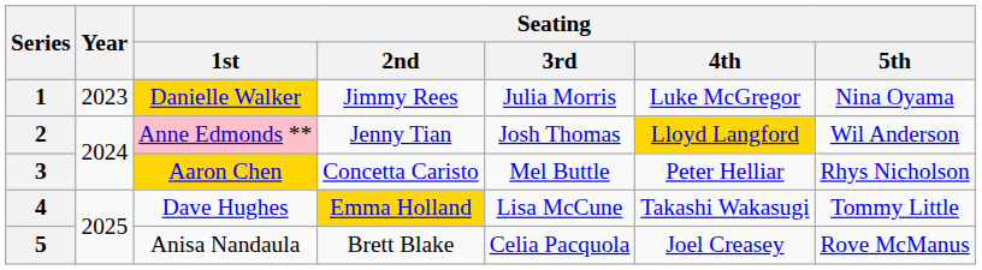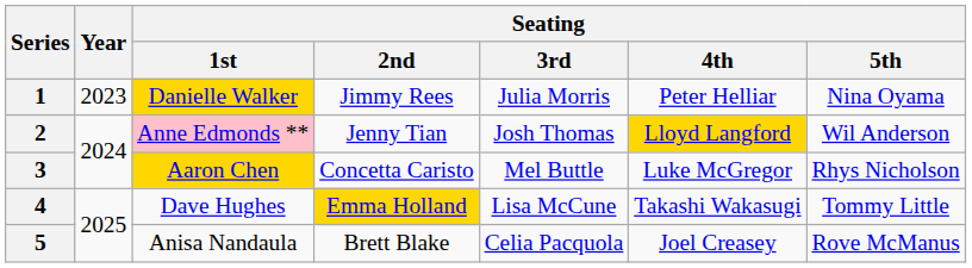1 | Seating / 4th: Luke McGregor -> Peter Helliar
3 | Seating / 4th: Peter Helliar -> Luke McGregor
